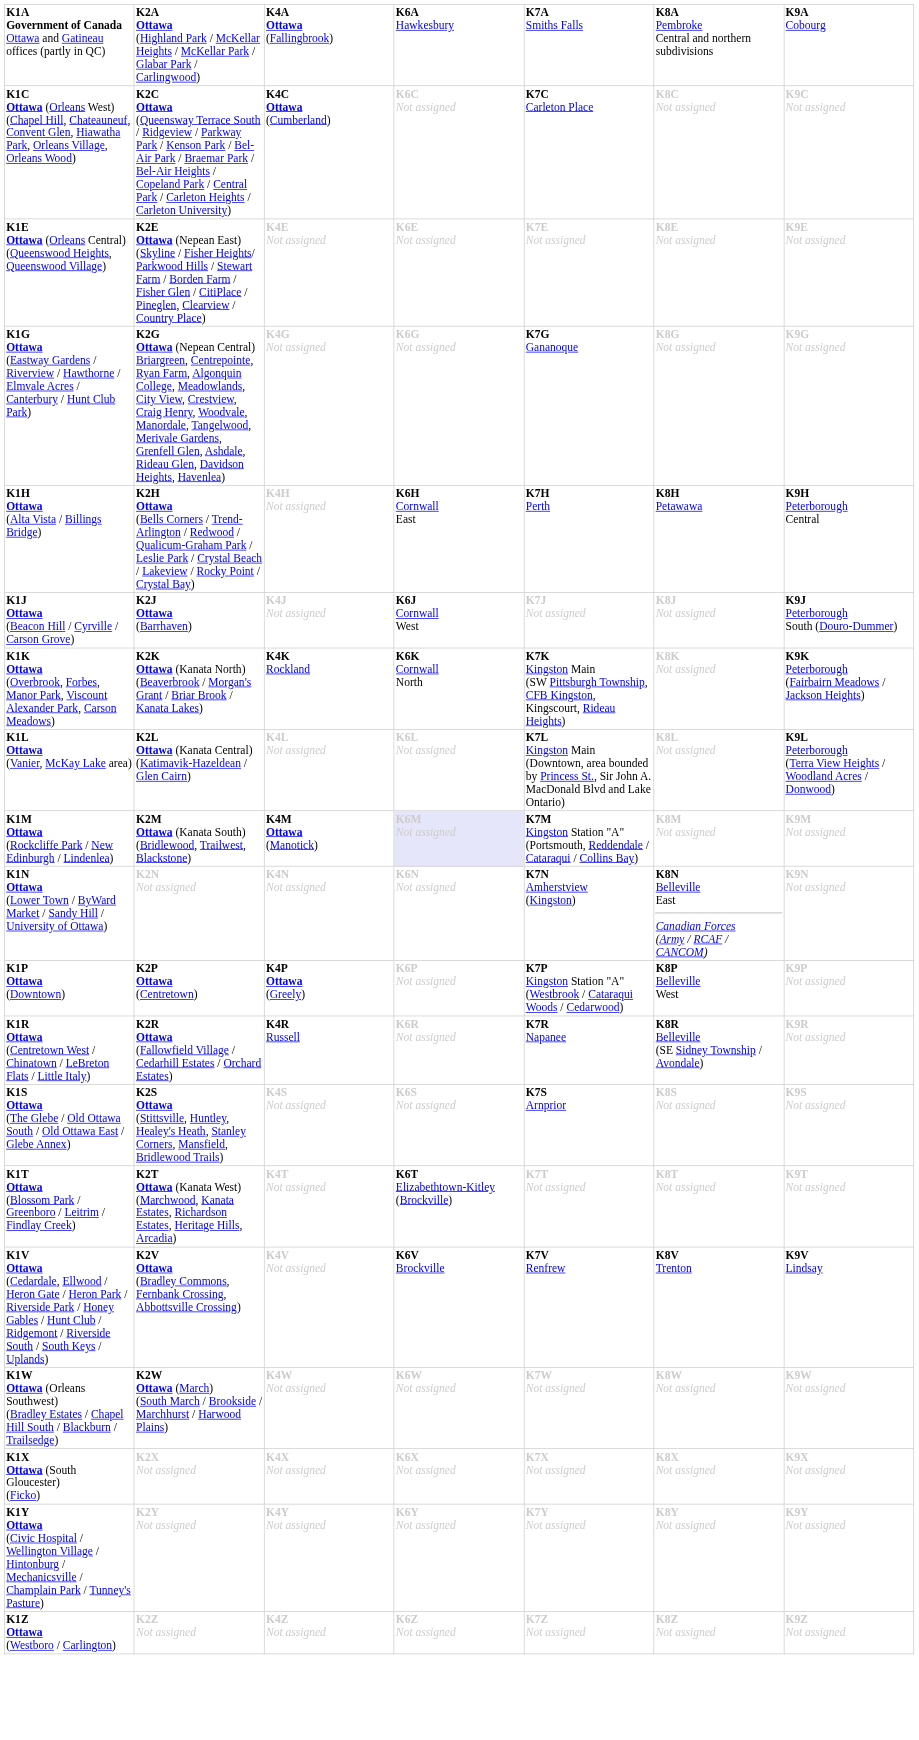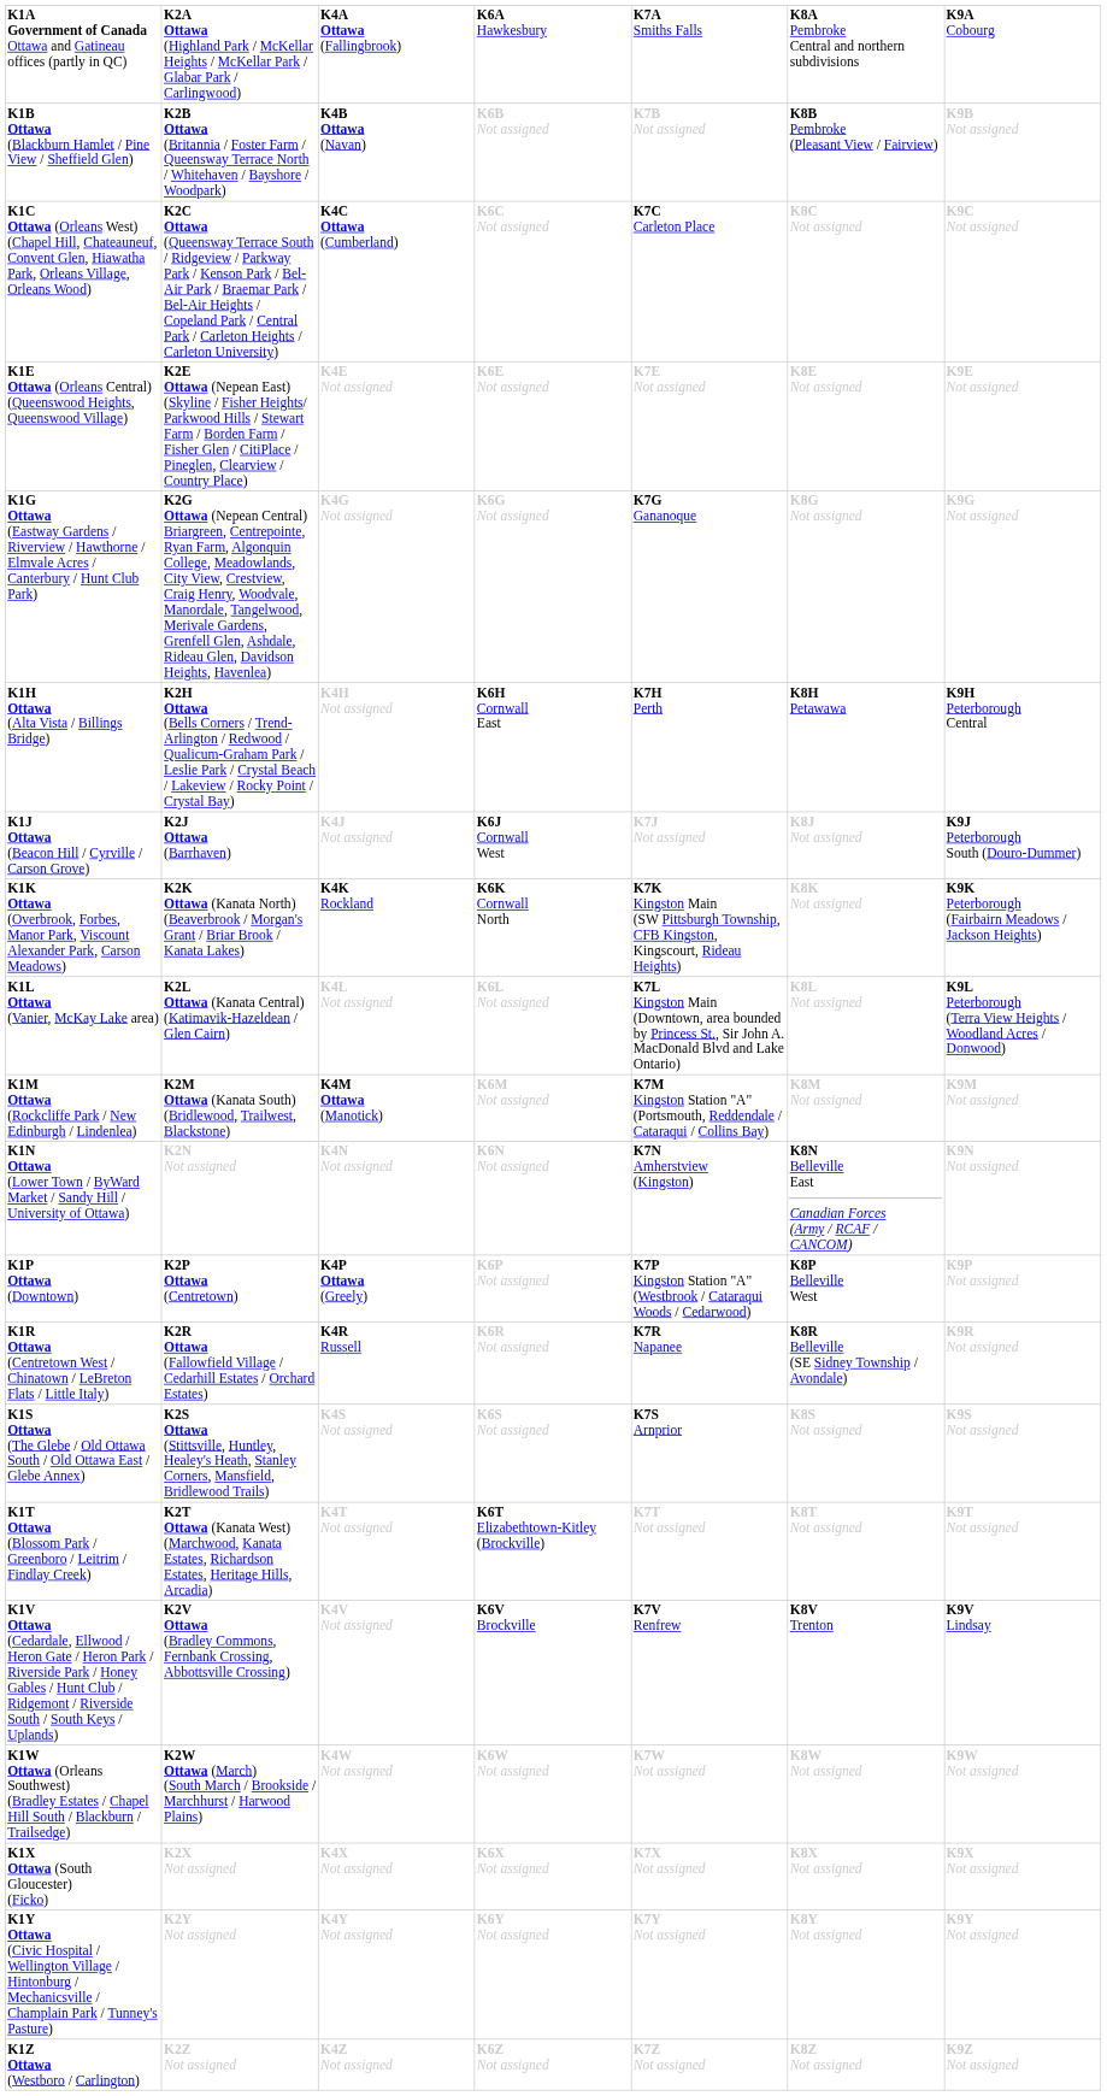+ row: K1B Ottawa (Blackburn Hamlet / Pine View / Sheffield Glen) | K2B Ottawa (Britannia / Foster Farm / Queensway Terrace North / Whitehaven / Bayshore / Woodpark) | K4B Ottawa (Navan) | K6B Not assigned | K7B Not assigned | K8B Pembroke (Pleasant View / Fairview) | K9B Not assigned
K1M Ottawa (Rockcliffe Park / New Edinburgh / Lindenlea) | column 4: lavender background -> no background
